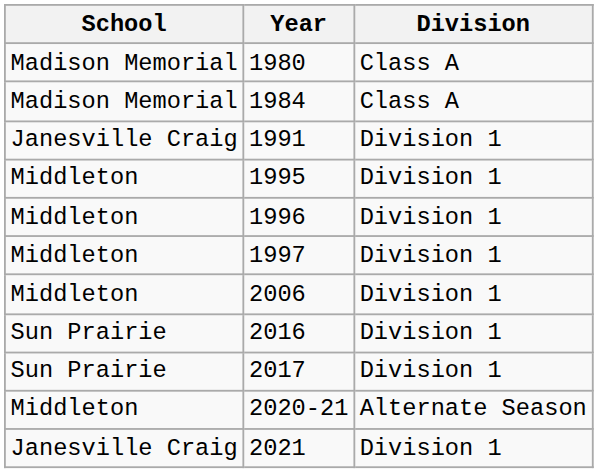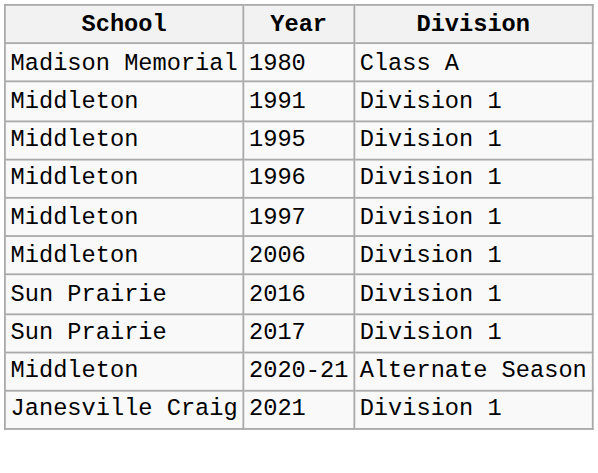- row: Madison Memorial | 1984 | Class A
1991 | School: Janesville Craig -> Middleton
